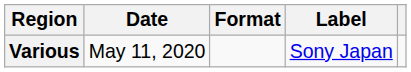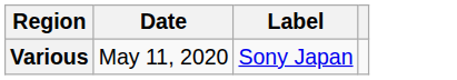- column: Format
